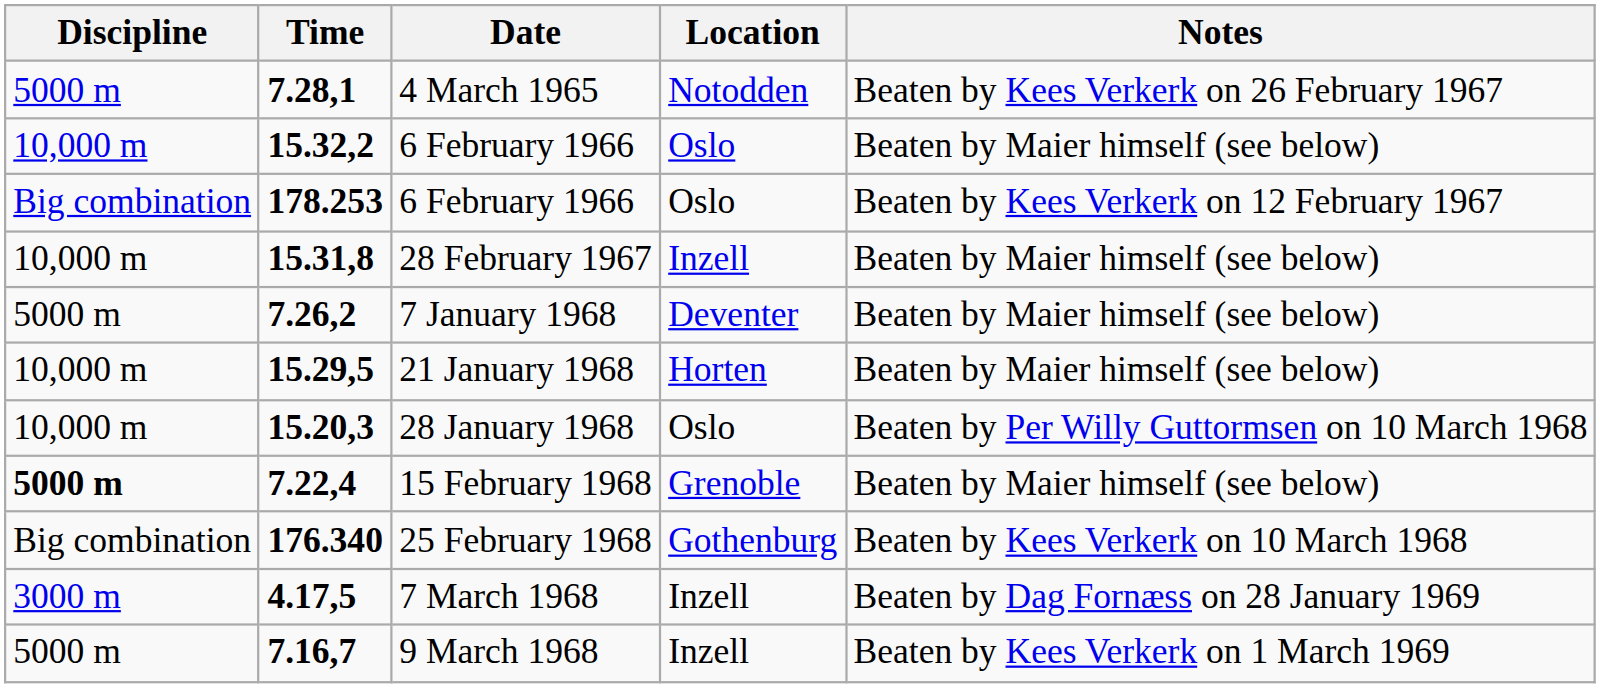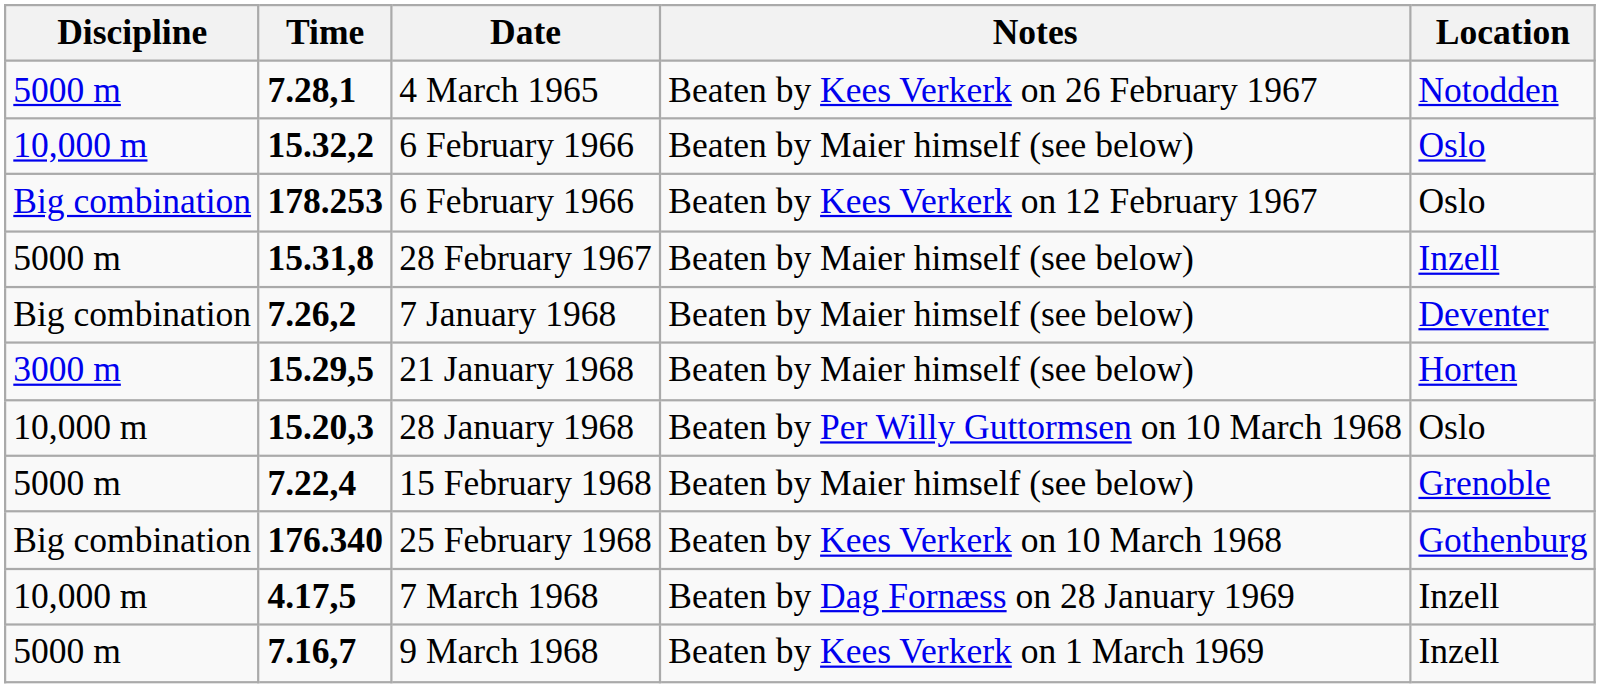columns swapped: Location <-> Notes
28 February 1967 | Discipline: 10,000 m -> 5000 m
7 January 1968 | Discipline: 5000 m -> Big combination
21 January 1968 | Discipline: 10,000 m -> 3000 m
15 February 1968 | Discipline: bold -> normal
7 March 1968 | Discipline: 3000 m -> 10,000 m
